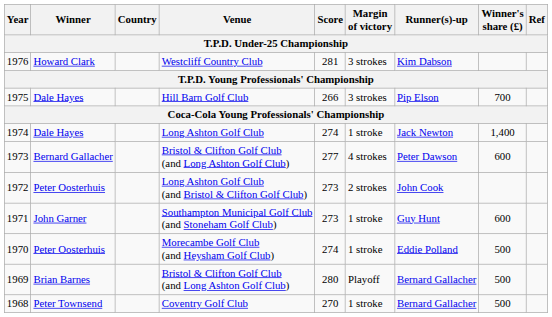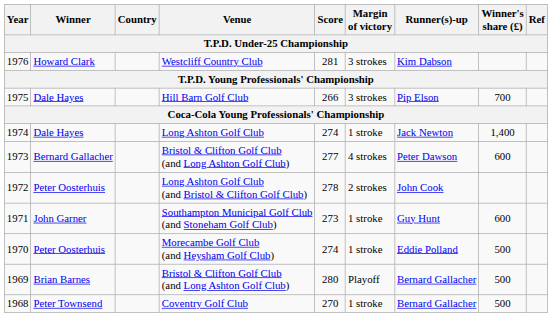1972 | Score: 273 -> 278
